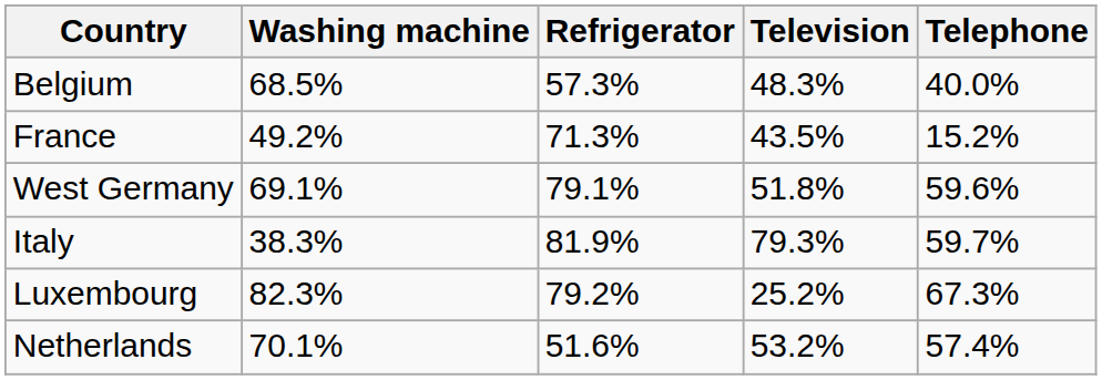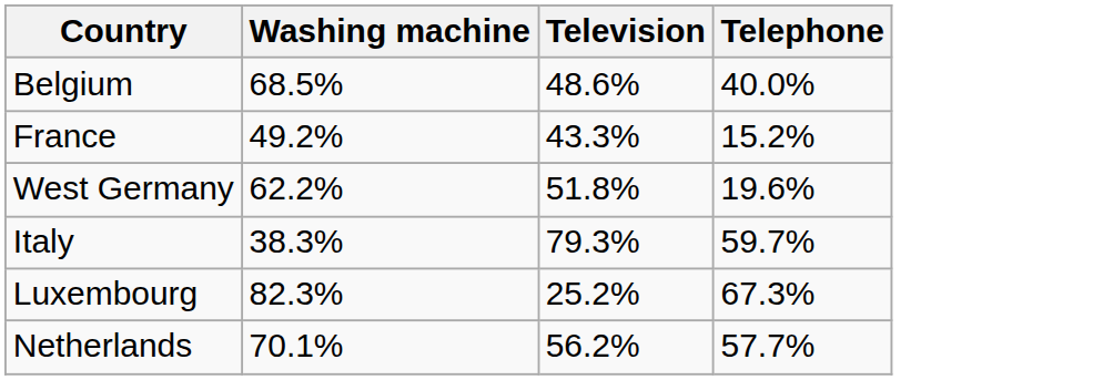- column: Refrigerator | 57.3% | 71.3% | 79.1% | 81.9% | 79.2% | 51.6%
Belgium | Television: 48.3% -> 48.6%
France | Television: 43.5% -> 43.3%
West Germany | Washing machine: 69.1% -> 62.2%
West Germany | Telephone: 59.6% -> 19.6%
Netherlands | Television: 53.2% -> 56.2%
Netherlands | Telephone: 57.4% -> 57.7%
